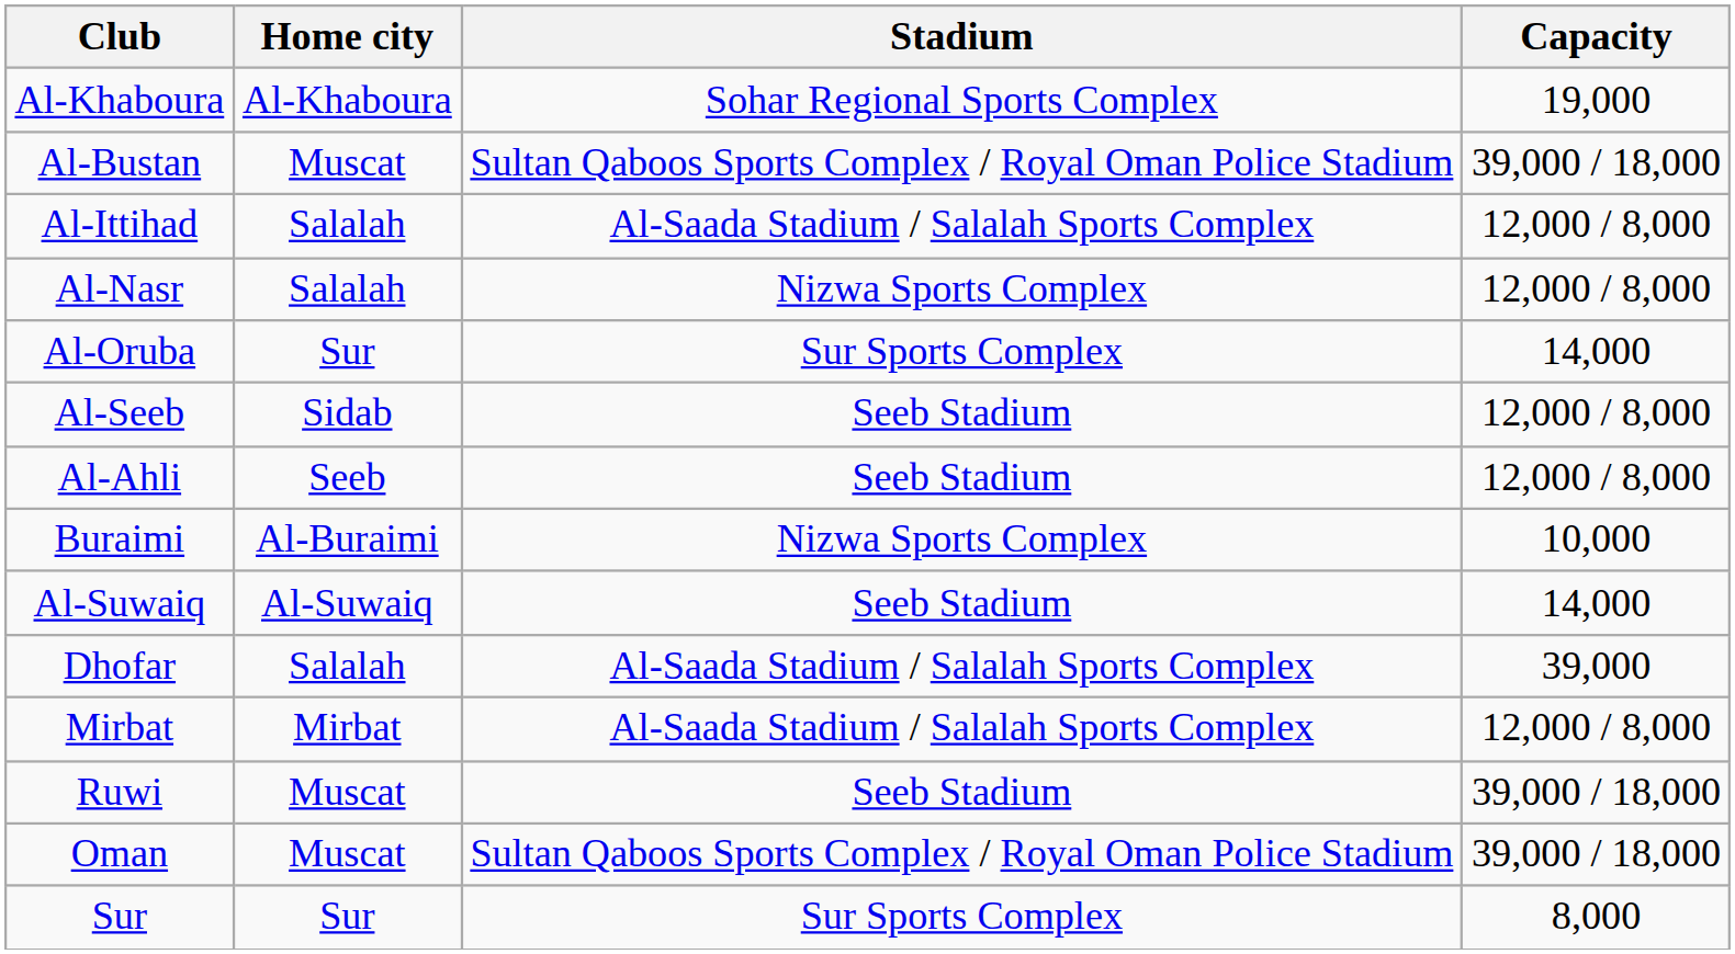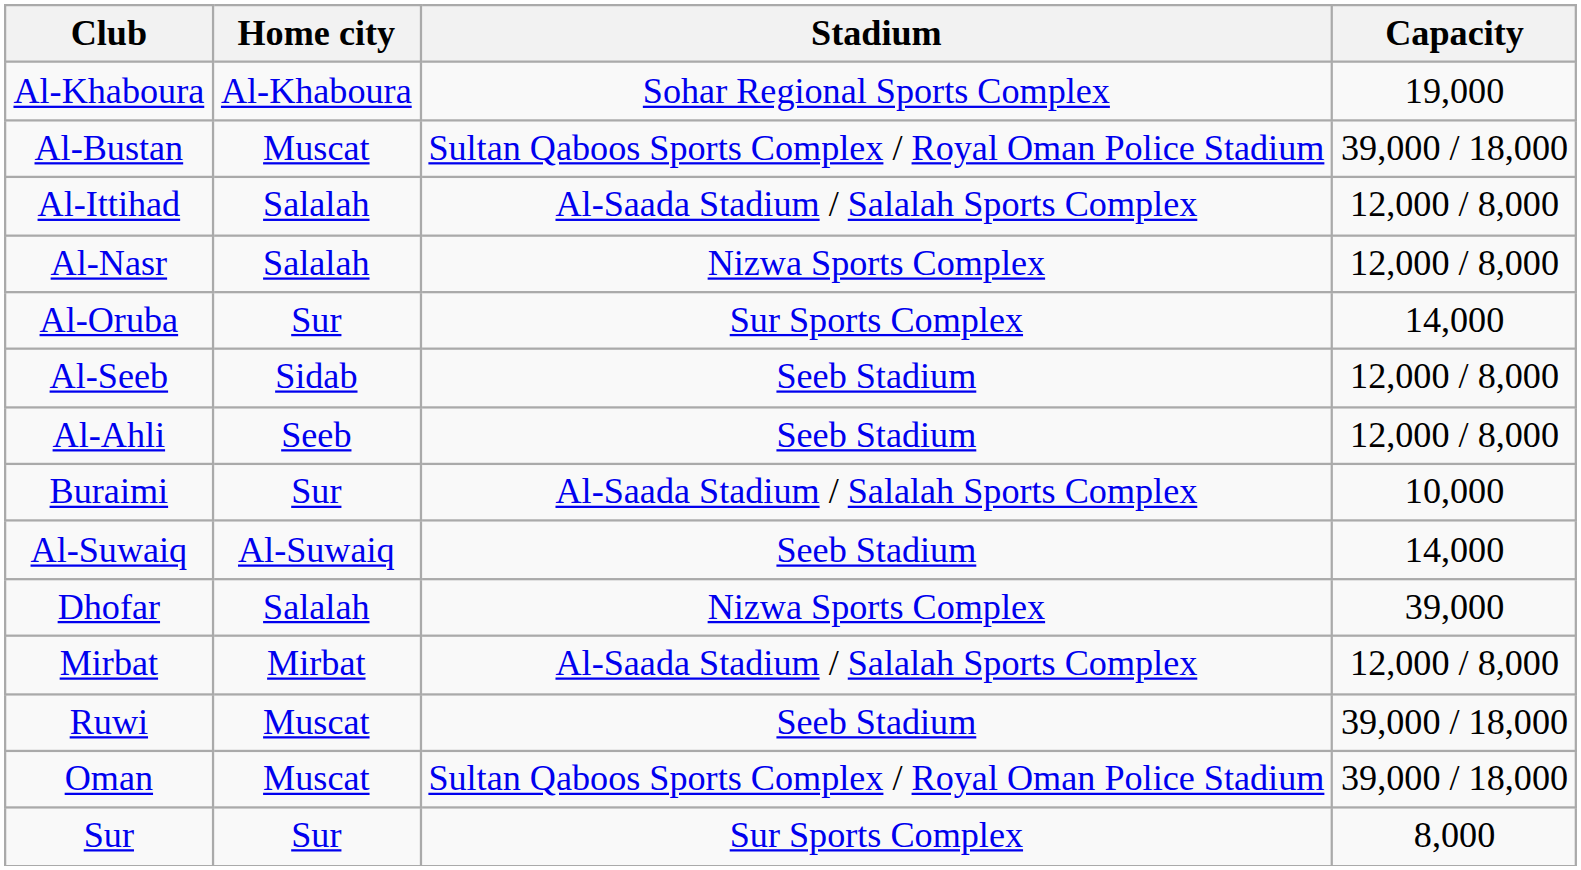Buraimi | Home city: Al-Buraimi -> Sur
Buraimi | Stadium: Nizwa Sports Complex -> Al-Saada Stadium / Salalah Sports Complex
Dhofar | Stadium: Al-Saada Stadium / Salalah Sports Complex -> Nizwa Sports Complex
